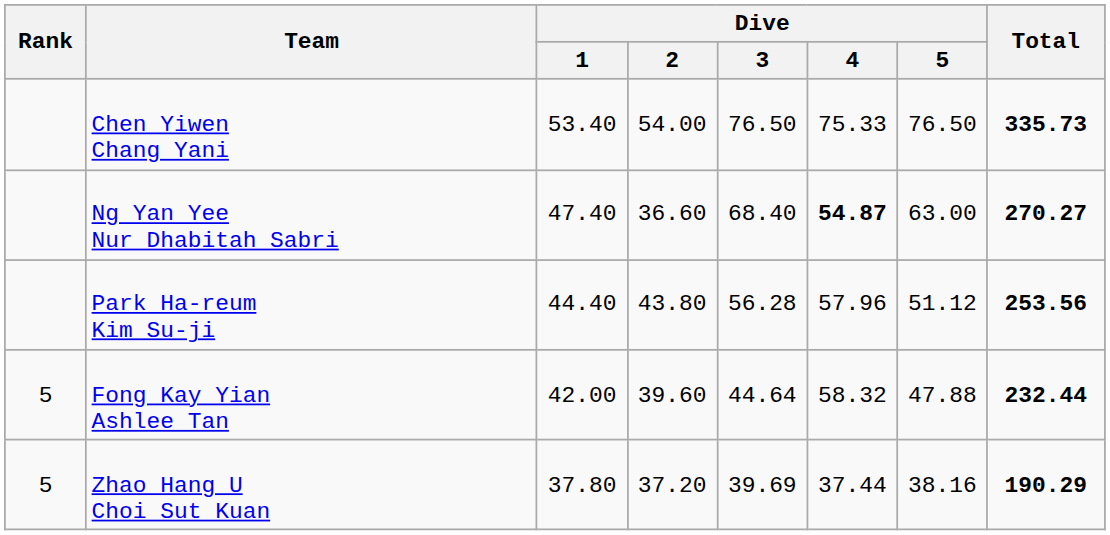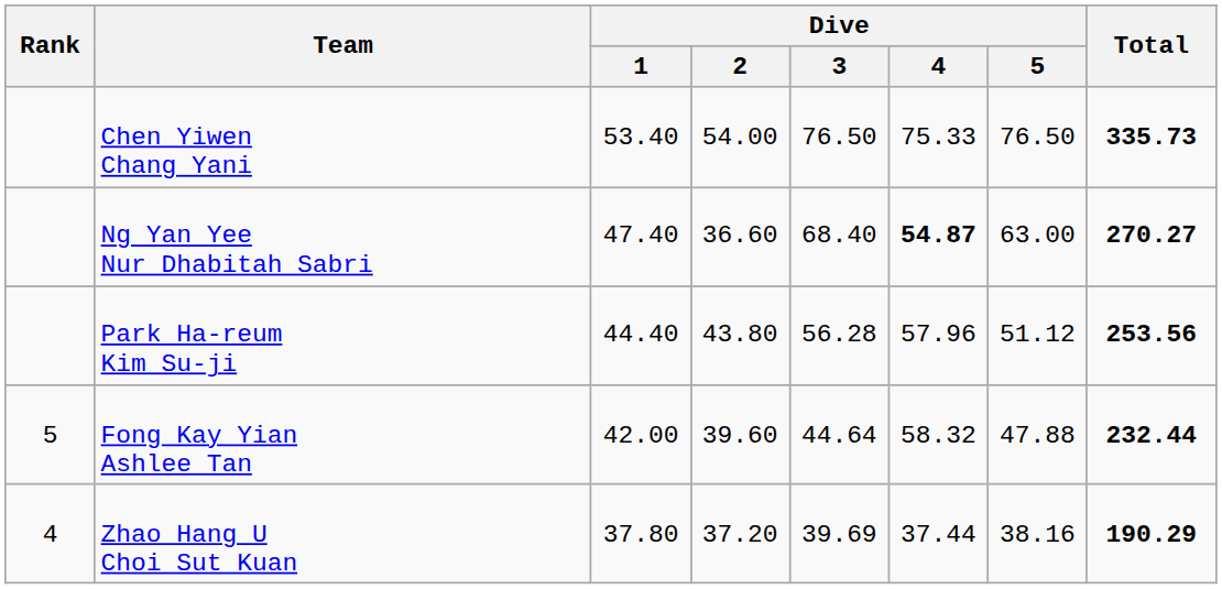Zhao Hang U Choi Sut Kuan | Rank: 5 -> 4
